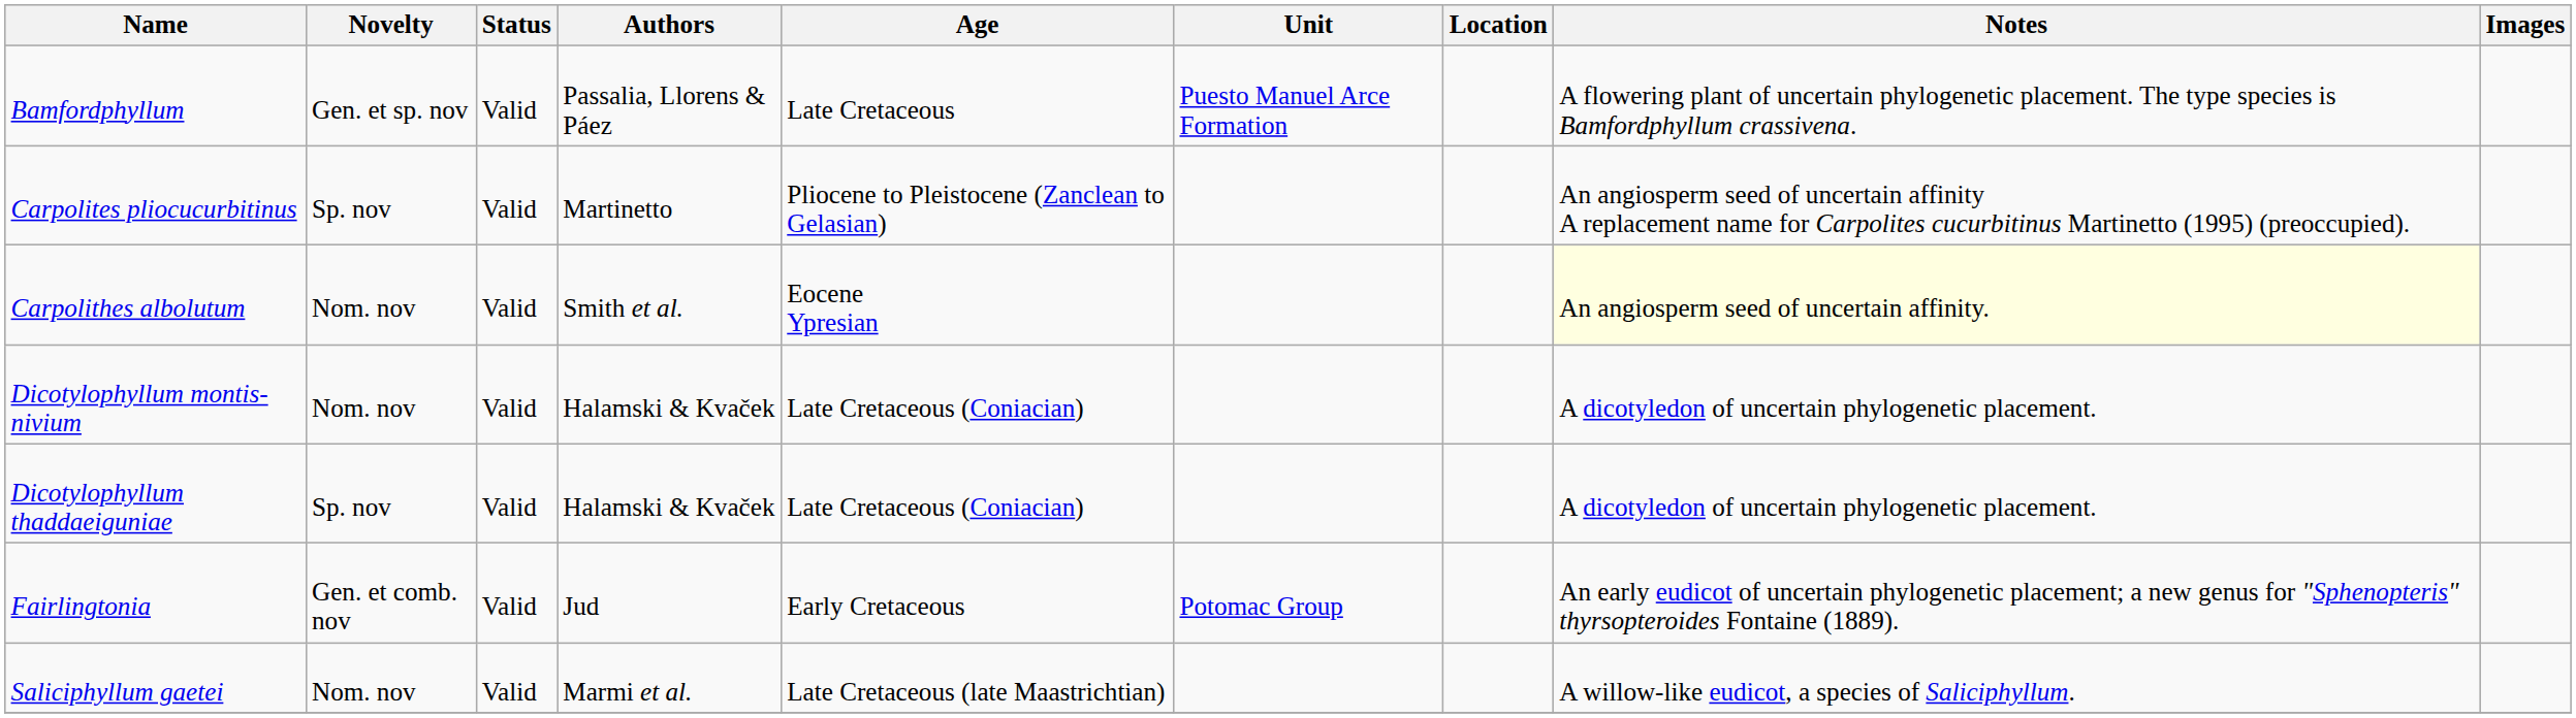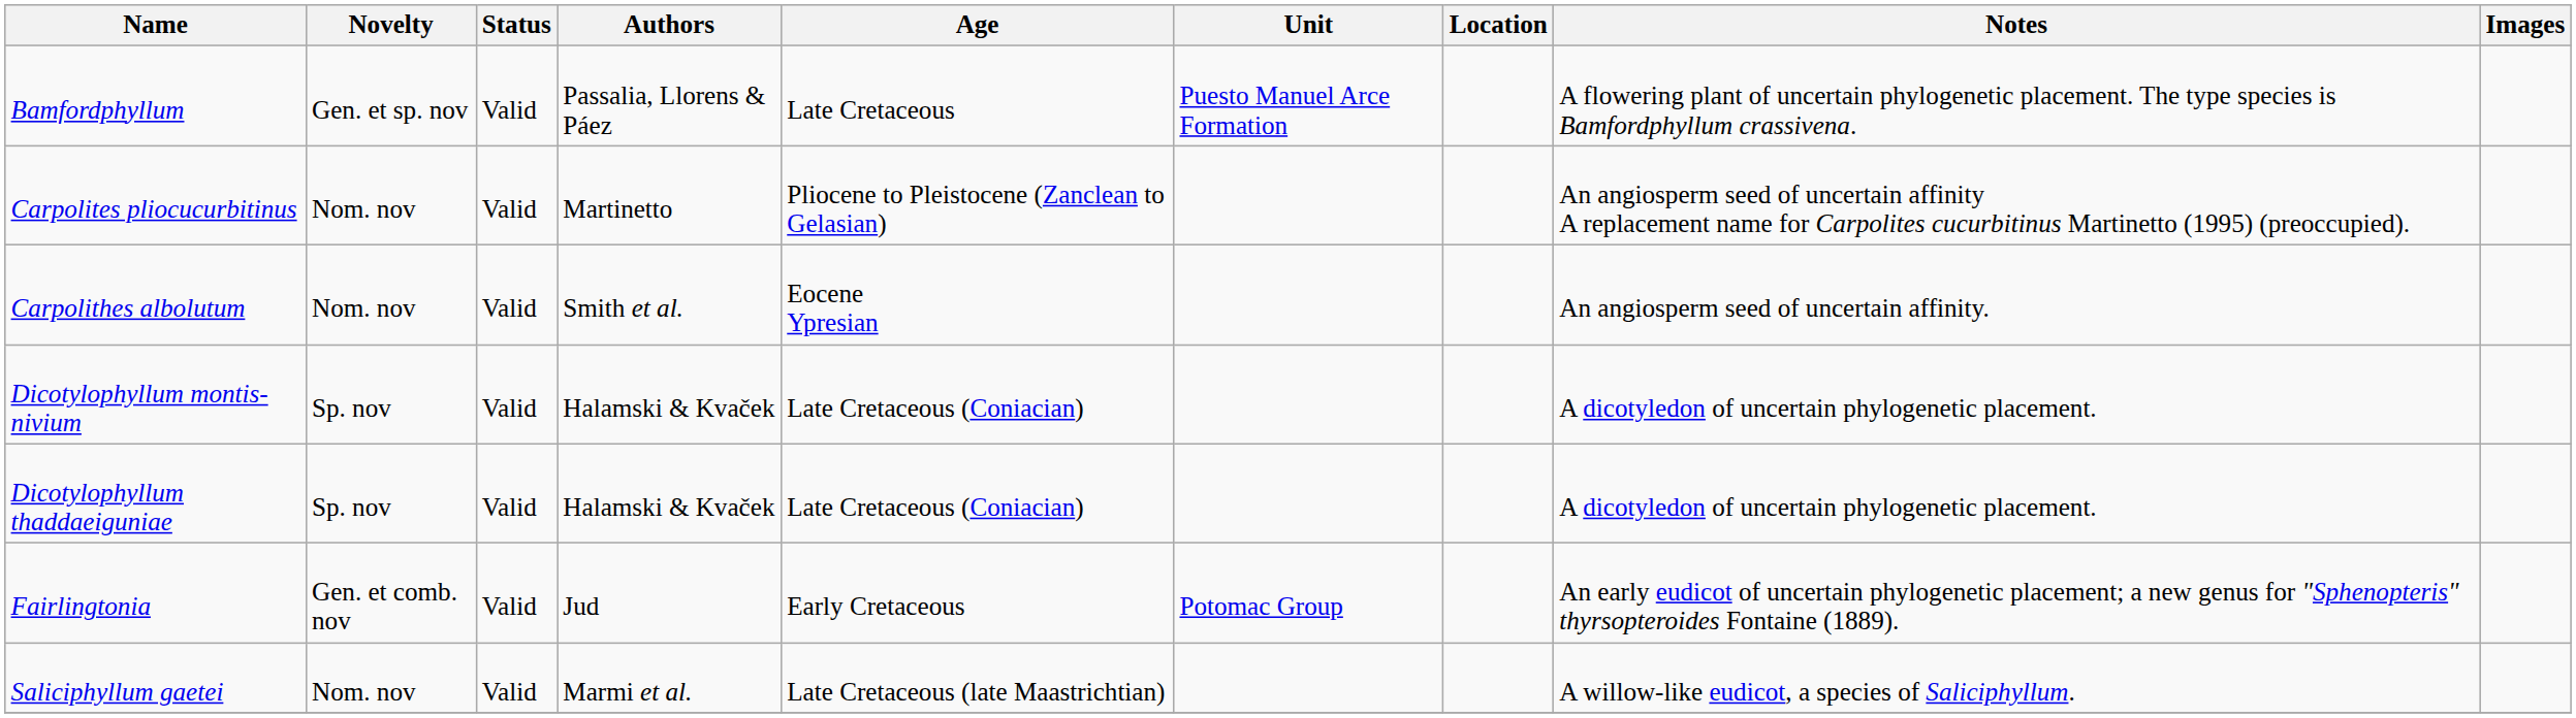Carpolites pliocucurbitinus | Novelty: Sp. nov -> Nom. nov
Carpolithes albolutum | Notes: lightyellow background -> no background
Dicotylophyllum montis-nivium | Novelty: Nom. nov -> Sp. nov
